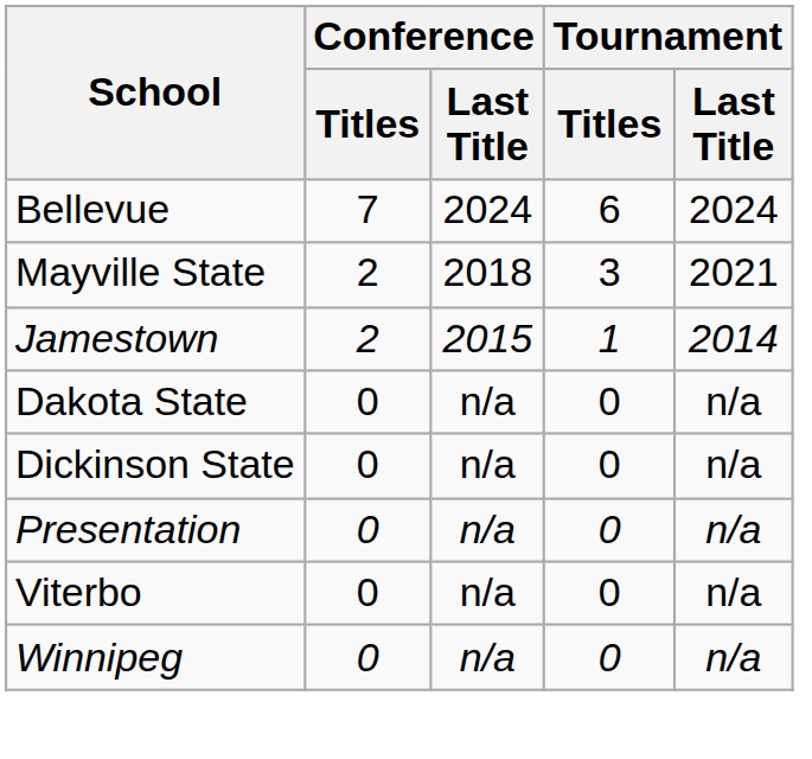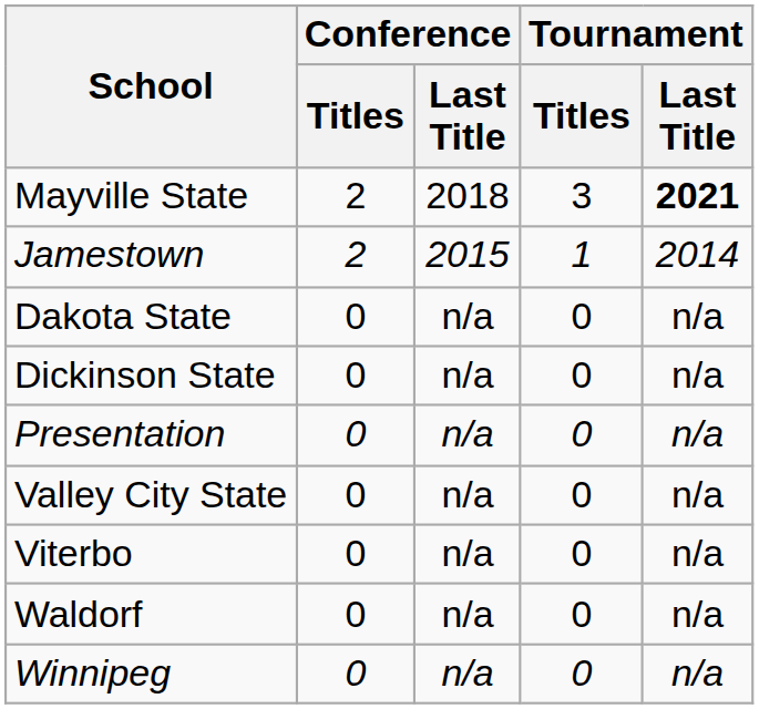- row: Bellevue | 7 | 2024 | 6 | 2024
Mayville State | Tournament / Last Title: normal -> bold
+ row: Valley City State | 0 | n/a | 0 | n/a
+ row: Waldorf | 0 | n/a | 0 | n/a
